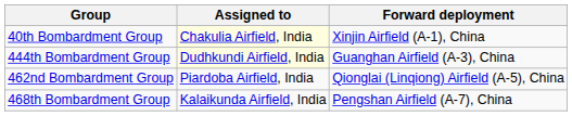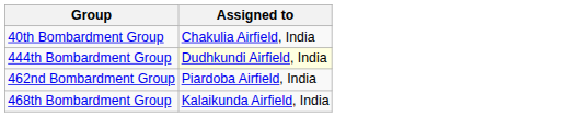- column: Forward deployment | Xinjin Airfield (A-1), China | Guanghan Airfield (A-3), China | Qionglai (Linqiong) Airfield (A-5), China | Pengshan Airfield (A-7), China
40th Bombardment Group | Assigned to: lightyellow background -> no background
